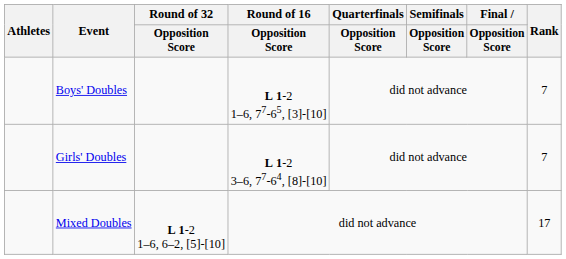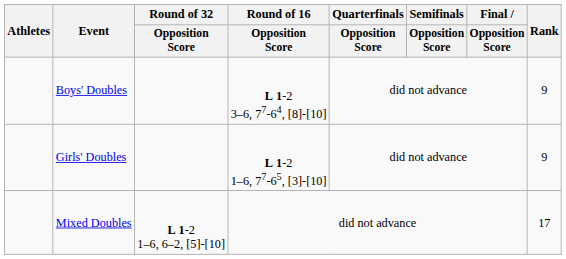Boys' Doubles | Round of 16 / Opposition Score: L 1-2 1–6, 77-65, [3]-[10] -> L 1-2 3–6, 77-64, [8]-[10]
Boys' Doubles | Rank: 7 -> 9
Girls' Doubles | Round of 16 / Opposition Score: L 1-2 3–6, 77-64, [8]-[10] -> L 1-2 1–6, 77-65, [3]-[10]
Girls' Doubles | Rank: 7 -> 9
